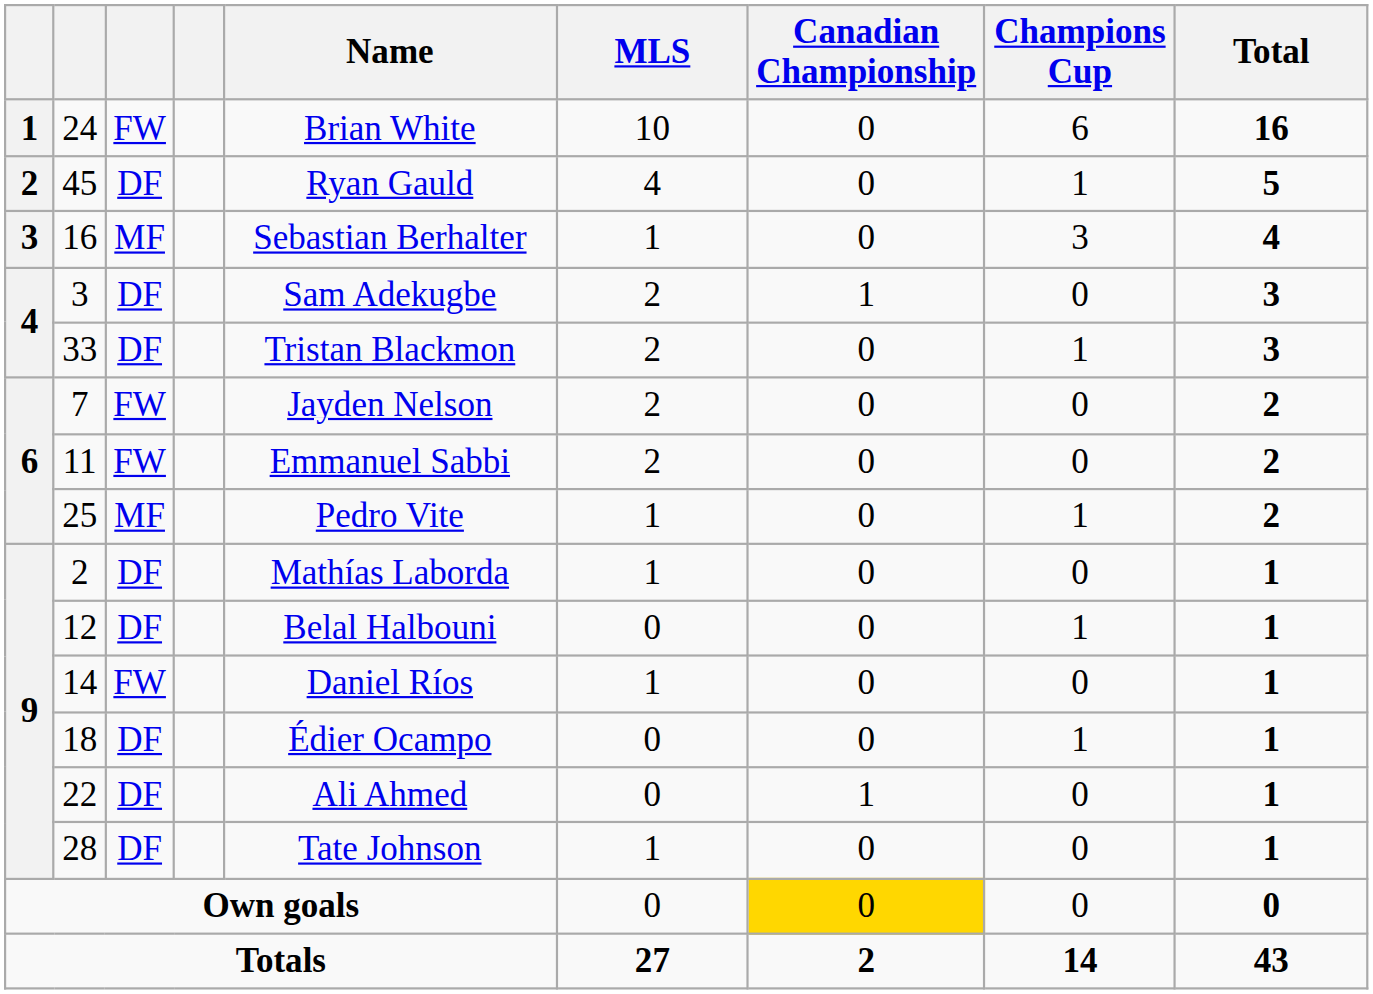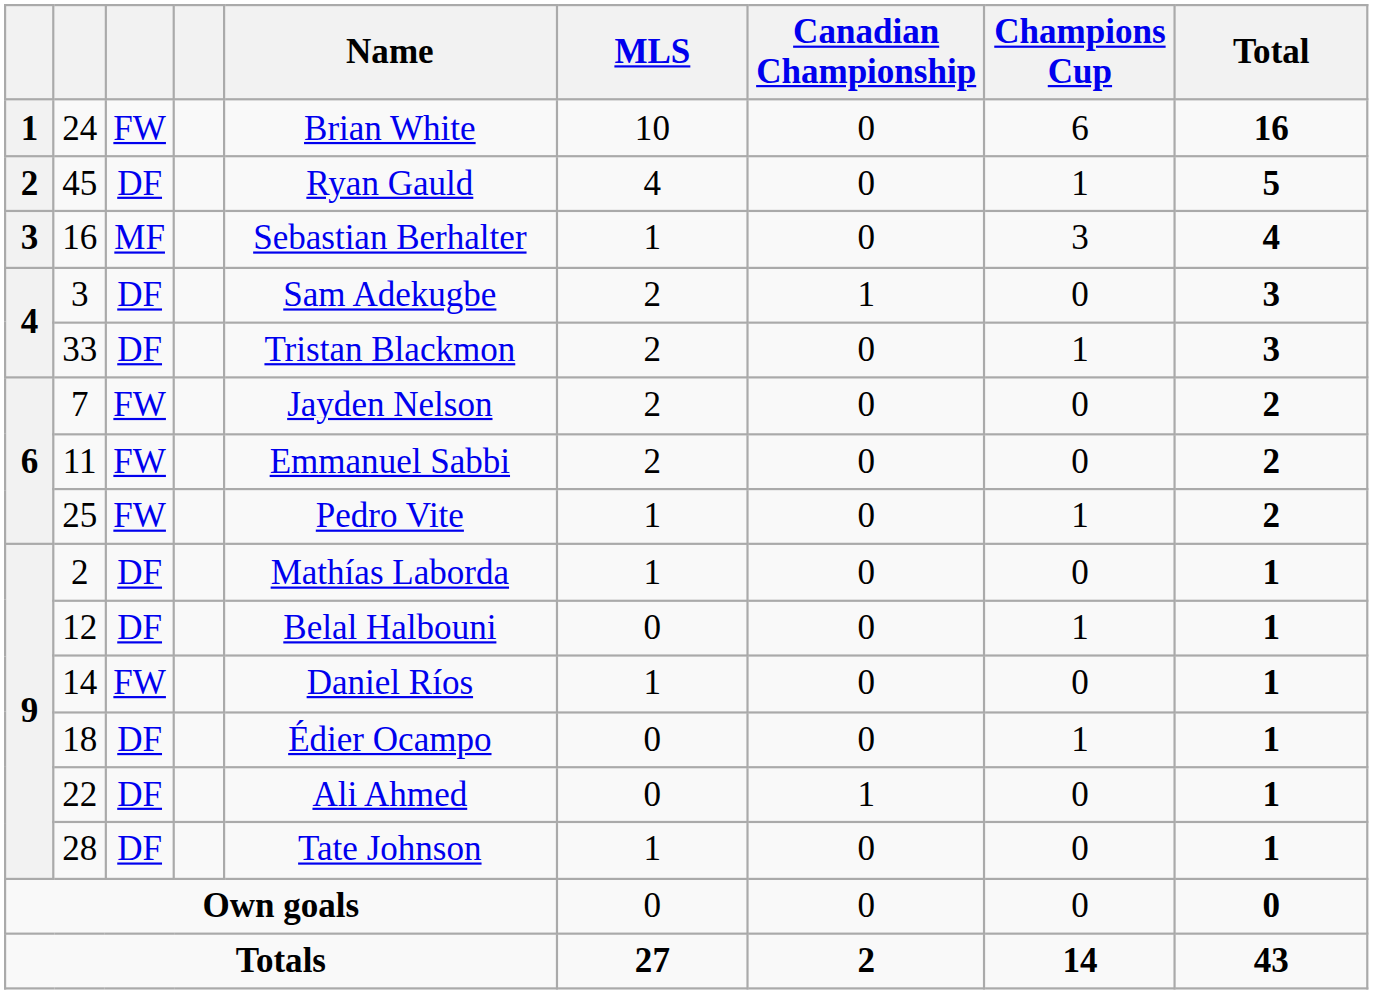25 | column 3: MF -> FW
Own goals | Canadian Championship: gold background -> no background
